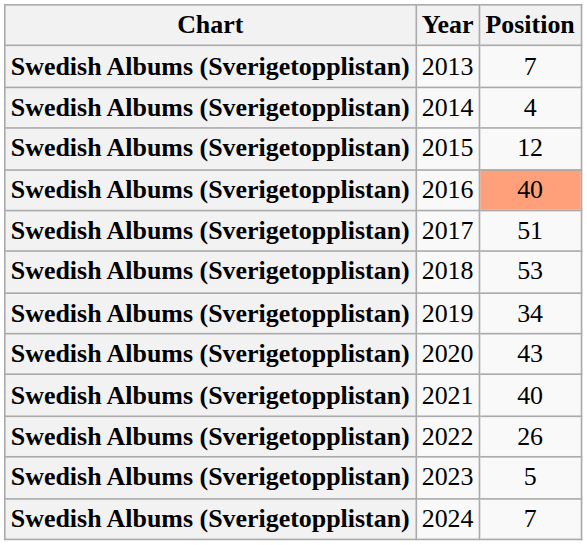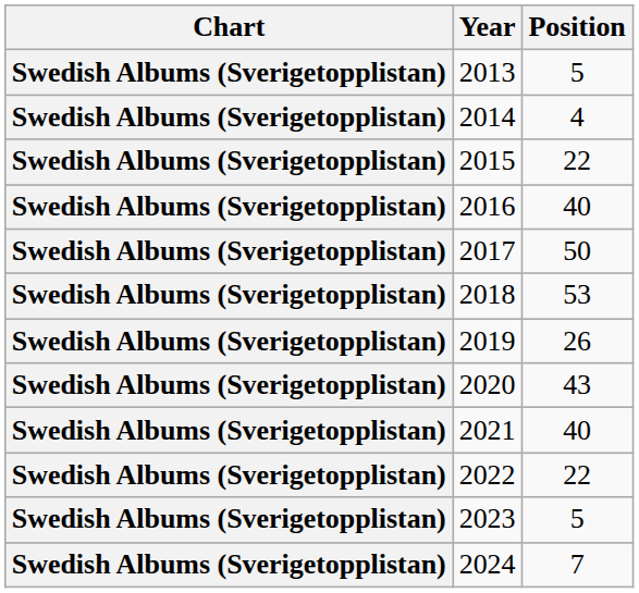2013 | Position: 7 -> 5
2015 | Position: 12 -> 22
2016 | Position: lightsalmon background -> no background
2017 | Position: 51 -> 50
2019 | Position: 34 -> 26
2022 | Position: 26 -> 22
